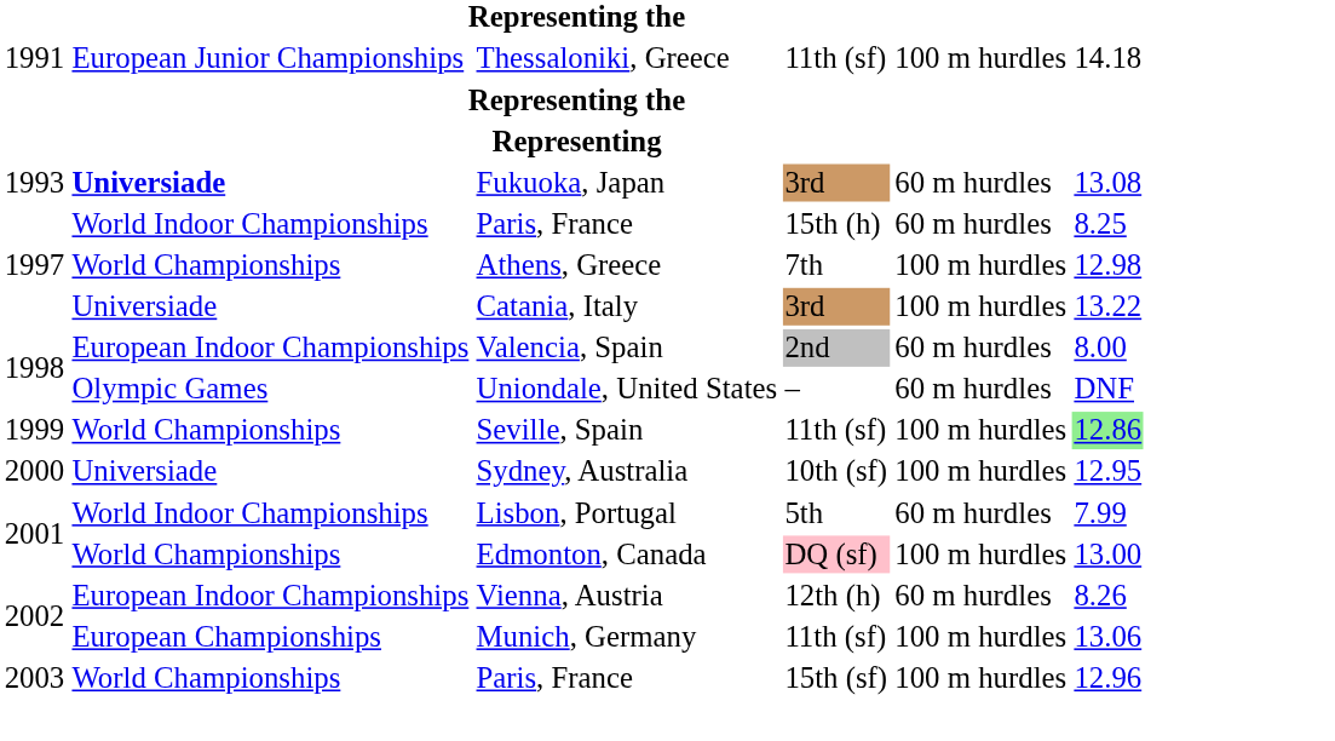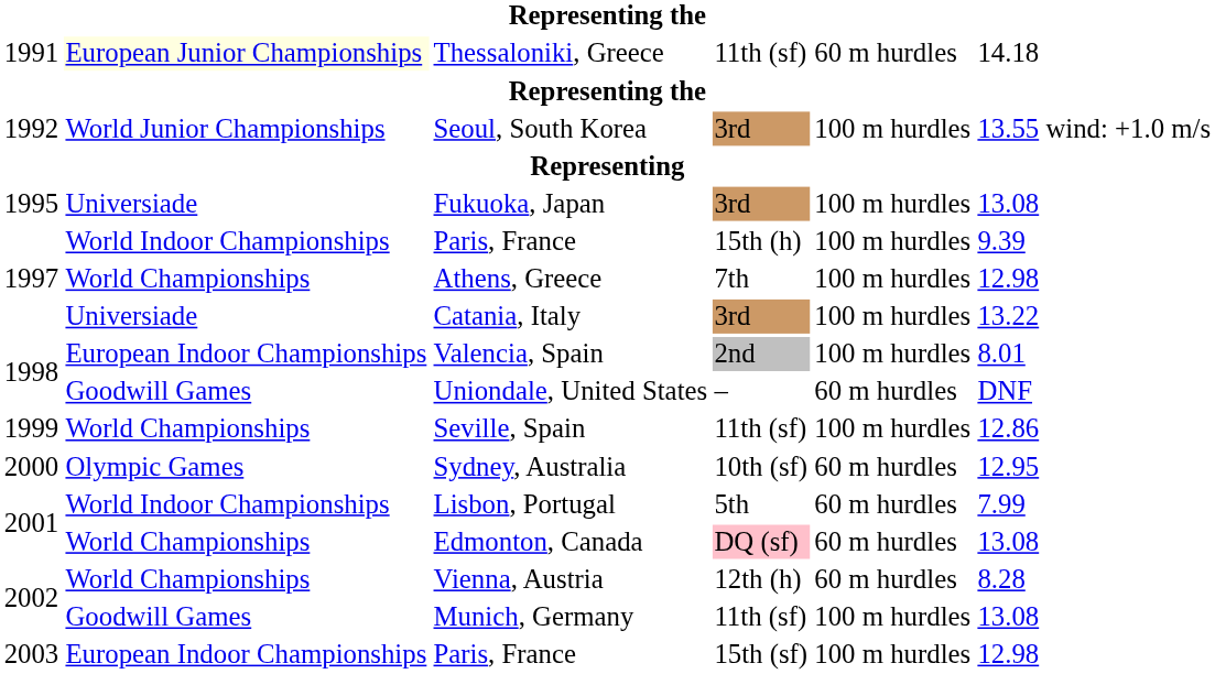Thessaloniki, Greece | column 2: no background -> lightyellow background
Thessaloniki, Greece | column 5: 100 m hurdles -> 60 m hurdles
+ row: 1992 | World Junior Championships | Seoul, South Korea | 3rd | 100 m hurdles | 13.55 | wind: +1.0 m/s
Fukuoka, Japan | column 1: 1993 -> 1995
Fukuoka, Japan | column 2: bold -> normal
Fukuoka, Japan | column 5: 60 m hurdles -> 100 m hurdles
Paris, France / 15th (h) | column 5: 60 m hurdles -> 100 m hurdles
Paris, France / 15th (h) | column 6: 8.25 -> 9.39
Valencia, Spain | column 5: 60 m hurdles -> 100 m hurdles
Valencia, Spain | column 6: 8.00 -> 8.01
Uniondale, United States | column 2: Olympic Games -> Goodwill Games
Seville, Spain | column 6: lightgreen background -> no background
Sydney, Australia | column 2: Universiade -> Olympic Games
Sydney, Australia | column 5: 100 m hurdles -> 60 m hurdles
Edmonton, Canada | column 5: 100 m hurdles -> 60 m hurdles
Edmonton, Canada | column 6: 13.00 -> 13.08
Vienna, Austria | column 2: European Indoor Championships -> World Championships
Vienna, Austria | column 6: 8.26 -> 8.28
Munich, Germany | column 2: European Championships -> Goodwill Games
Munich, Germany | column 6: 13.06 -> 13.08
Paris, France / 15th (sf) | column 2: World Championships -> European Indoor Championships
Paris, France / 15th (sf) | column 6: 12.96 -> 12.98
